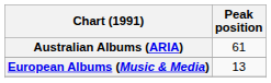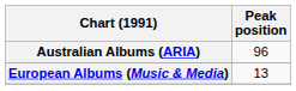Australian Albums (ARIA) | Peak position: 61 -> 96
